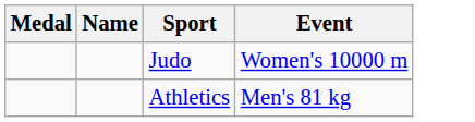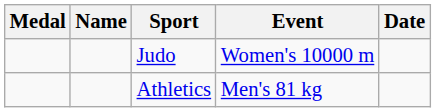+ column: Date
